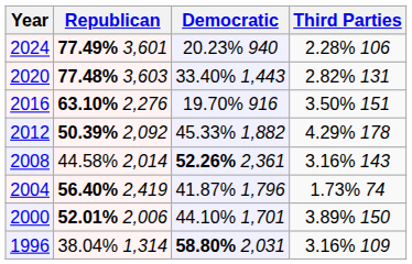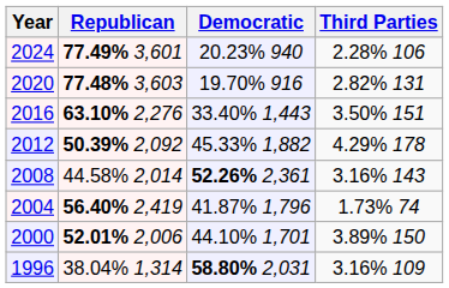2020 | Democratic: 33.40% 1,443 -> 19.70% 916
2016 | Democratic: 19.70% 916 -> 33.40% 1,443
